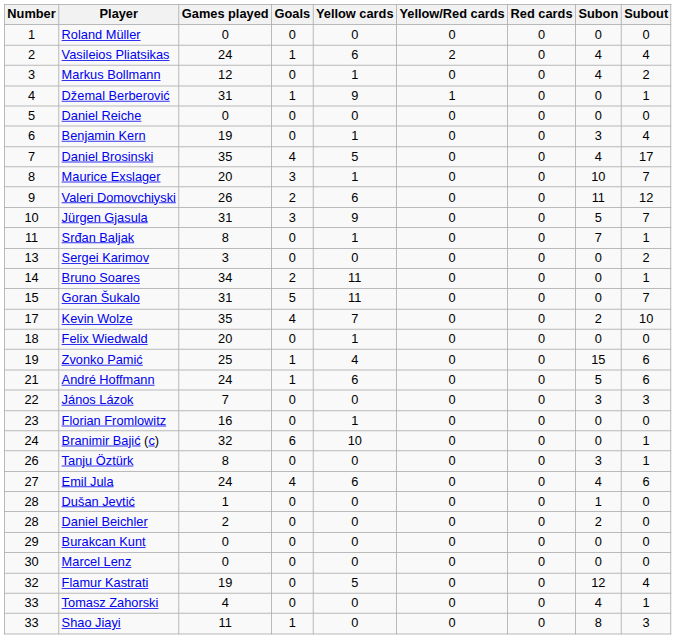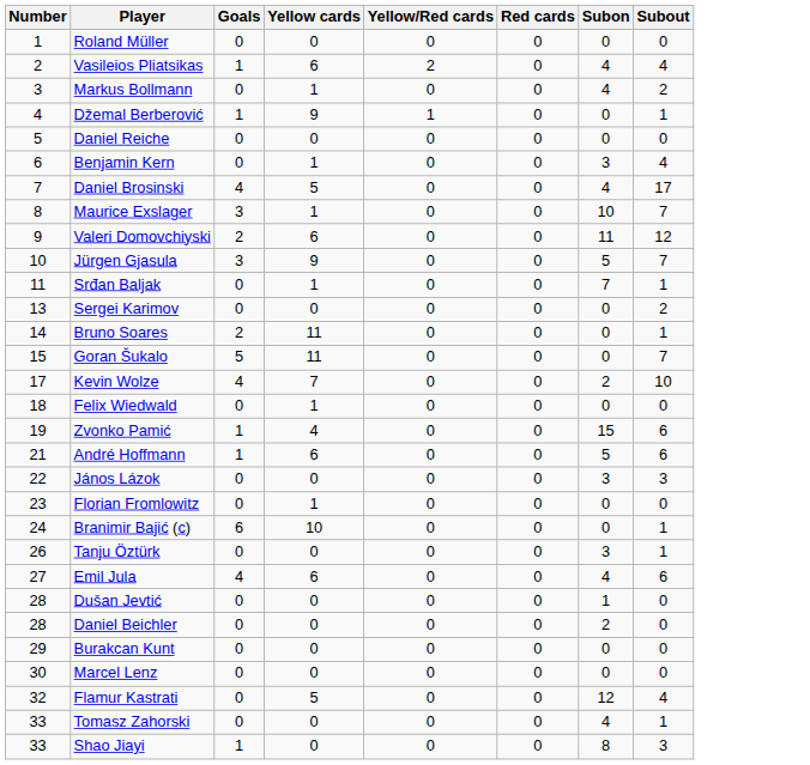- column: Games played | 0 | 24 | 12 | 31 | 0 | 19 | 35 | 20 | 26 | 31 | 8 | 3 | 34 | 31 | 35 | 20 | 25 | 24 | 7 | 16 | 32 | 8 | 24 | 1 | 2 | 0 | 0 | 19 | 4 | 11
